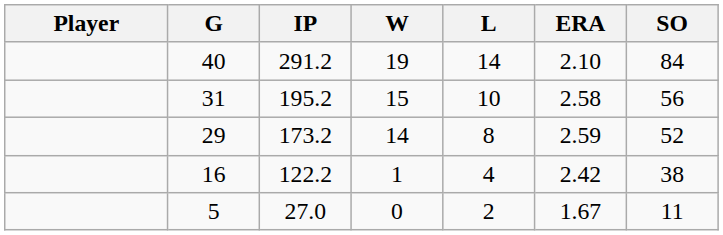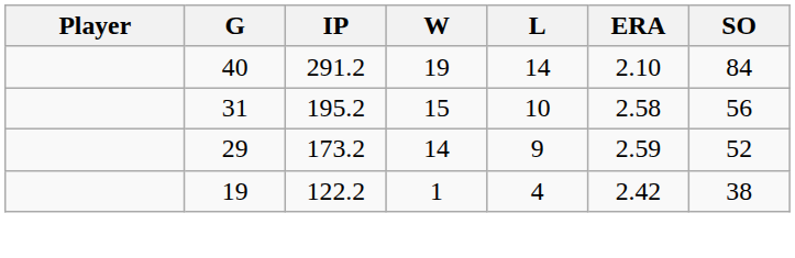173.2 | L: 8 -> 9
122.2 | G: 16 -> 19
- row: 5 | 27.0 | 0 | 2 | 1.67 | 11
